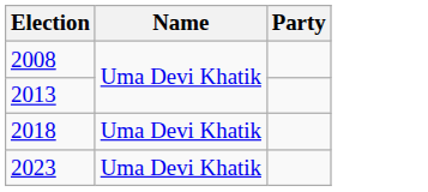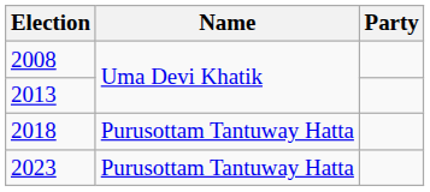2018 | Name: Uma Devi Khatik -> Purusottam Tantuway Hatta
2023 | Name: Uma Devi Khatik -> Purusottam Tantuway Hatta
